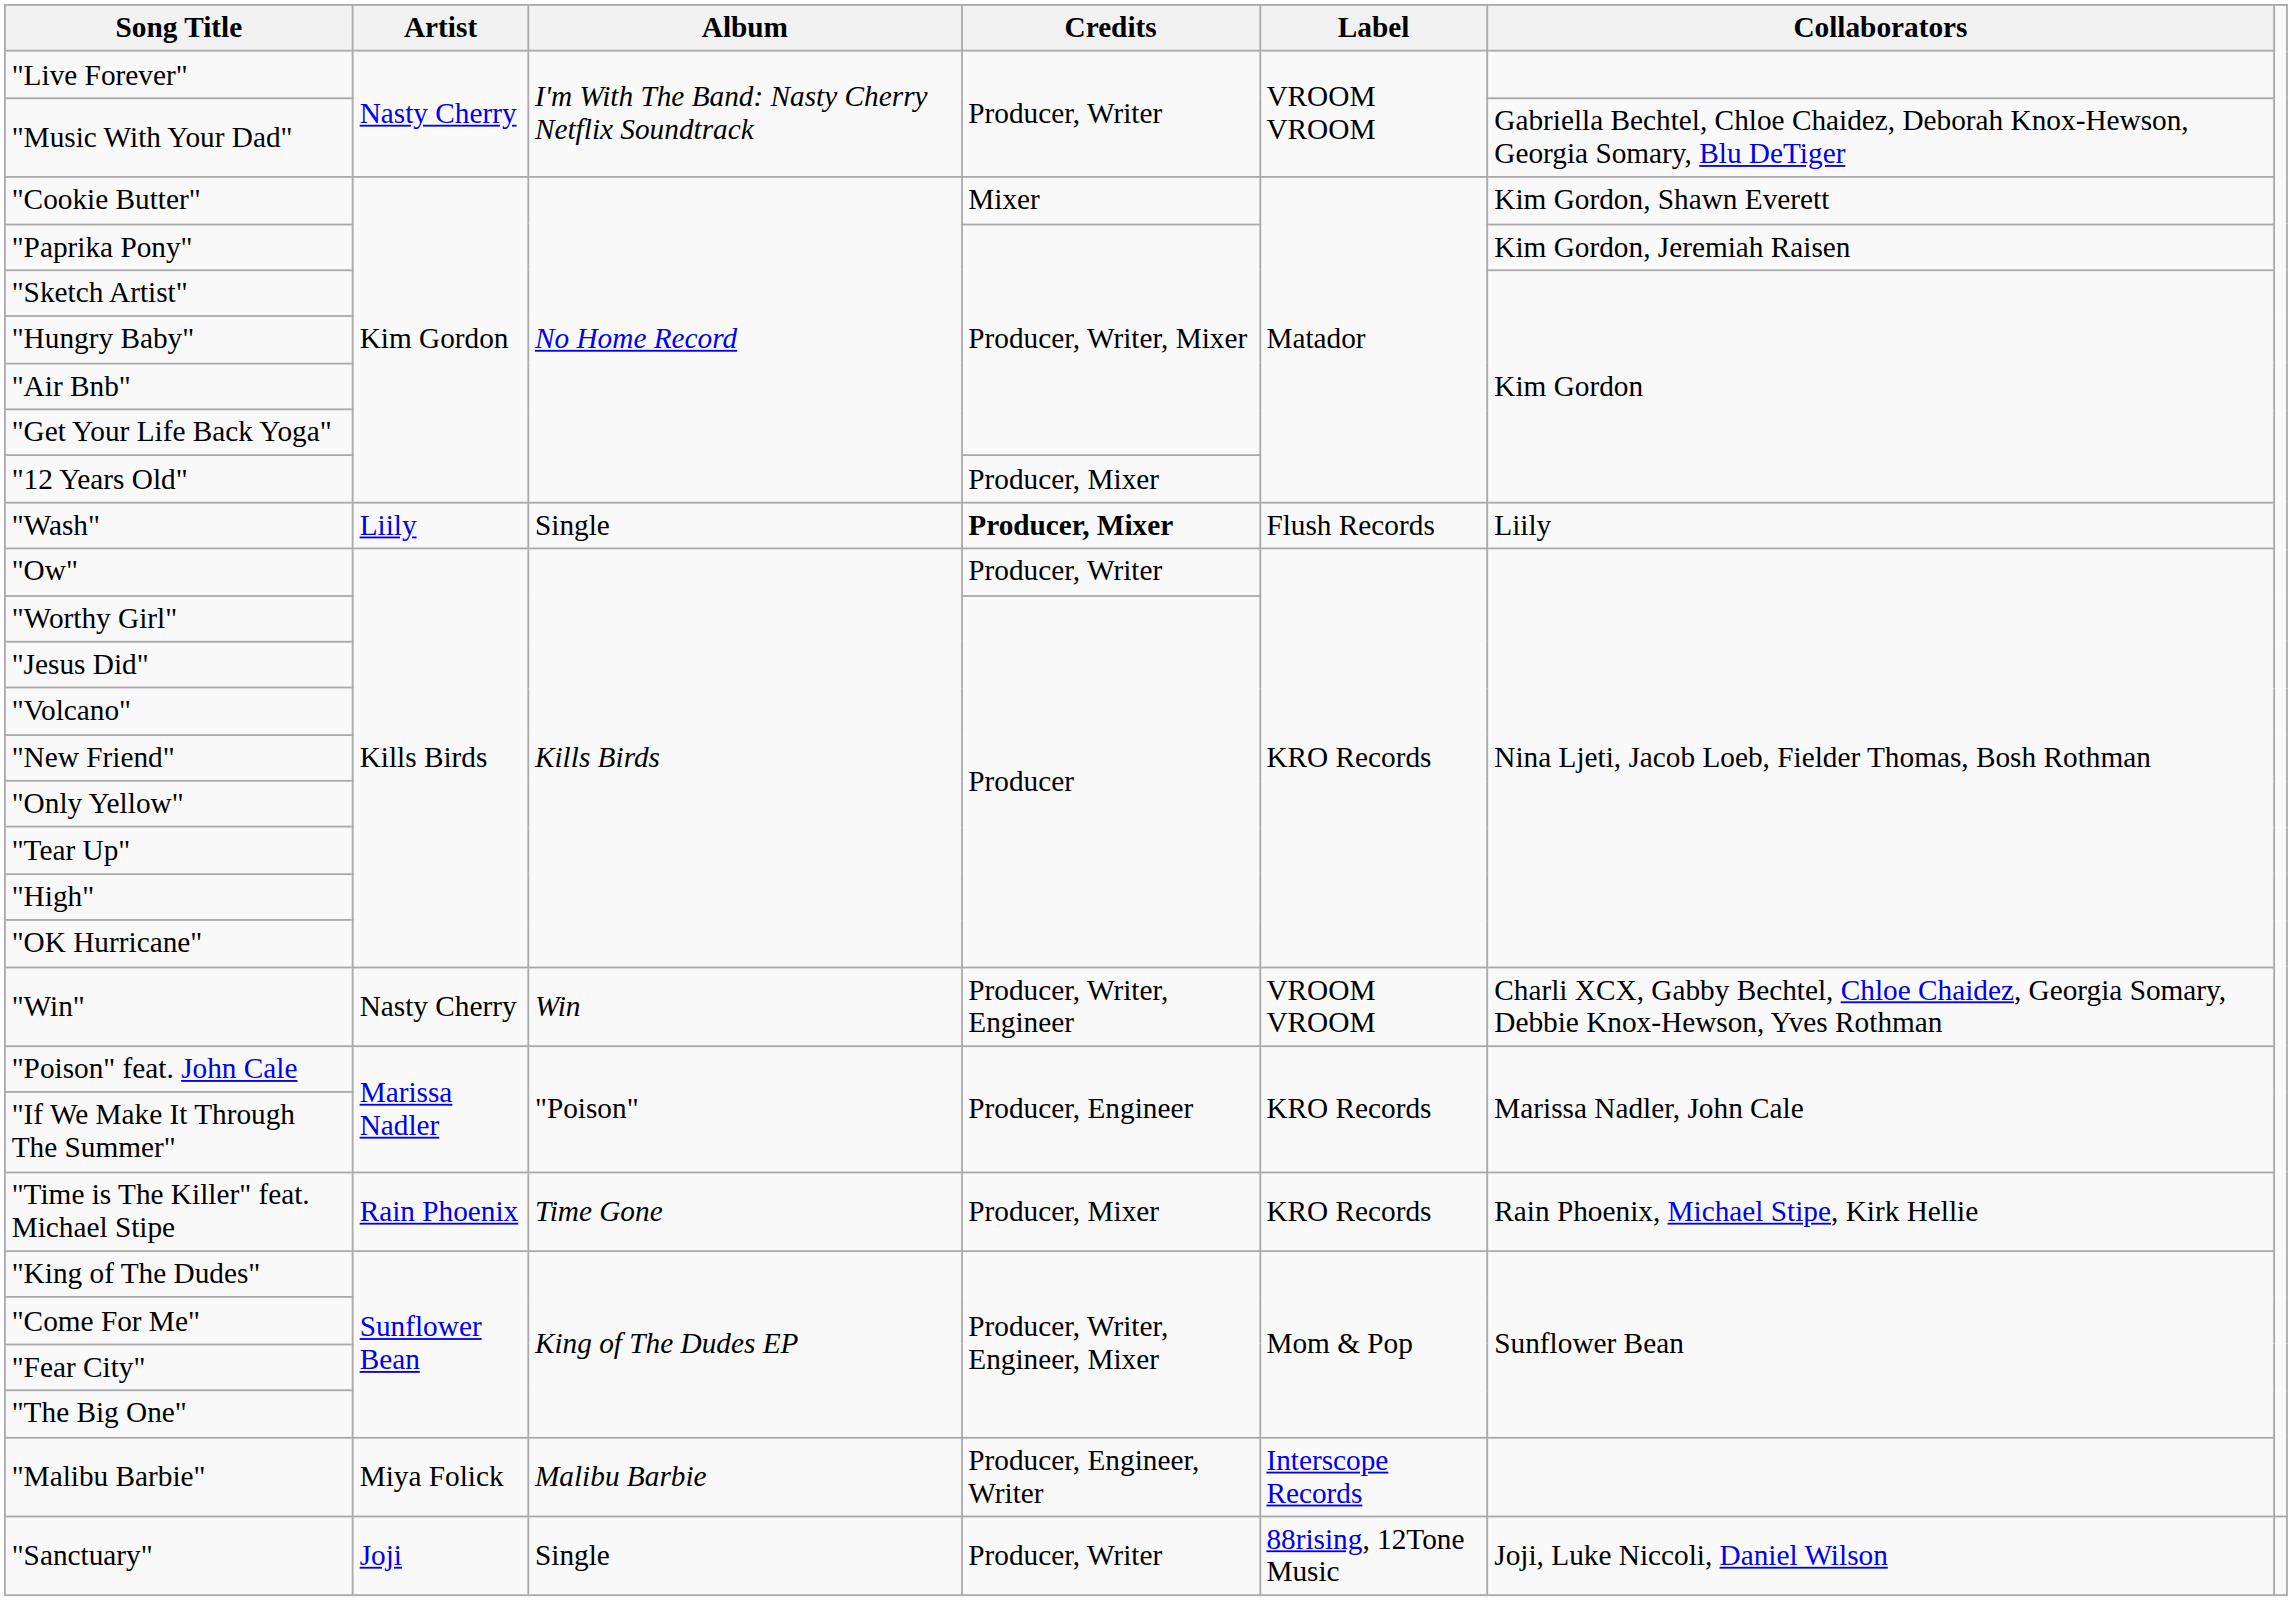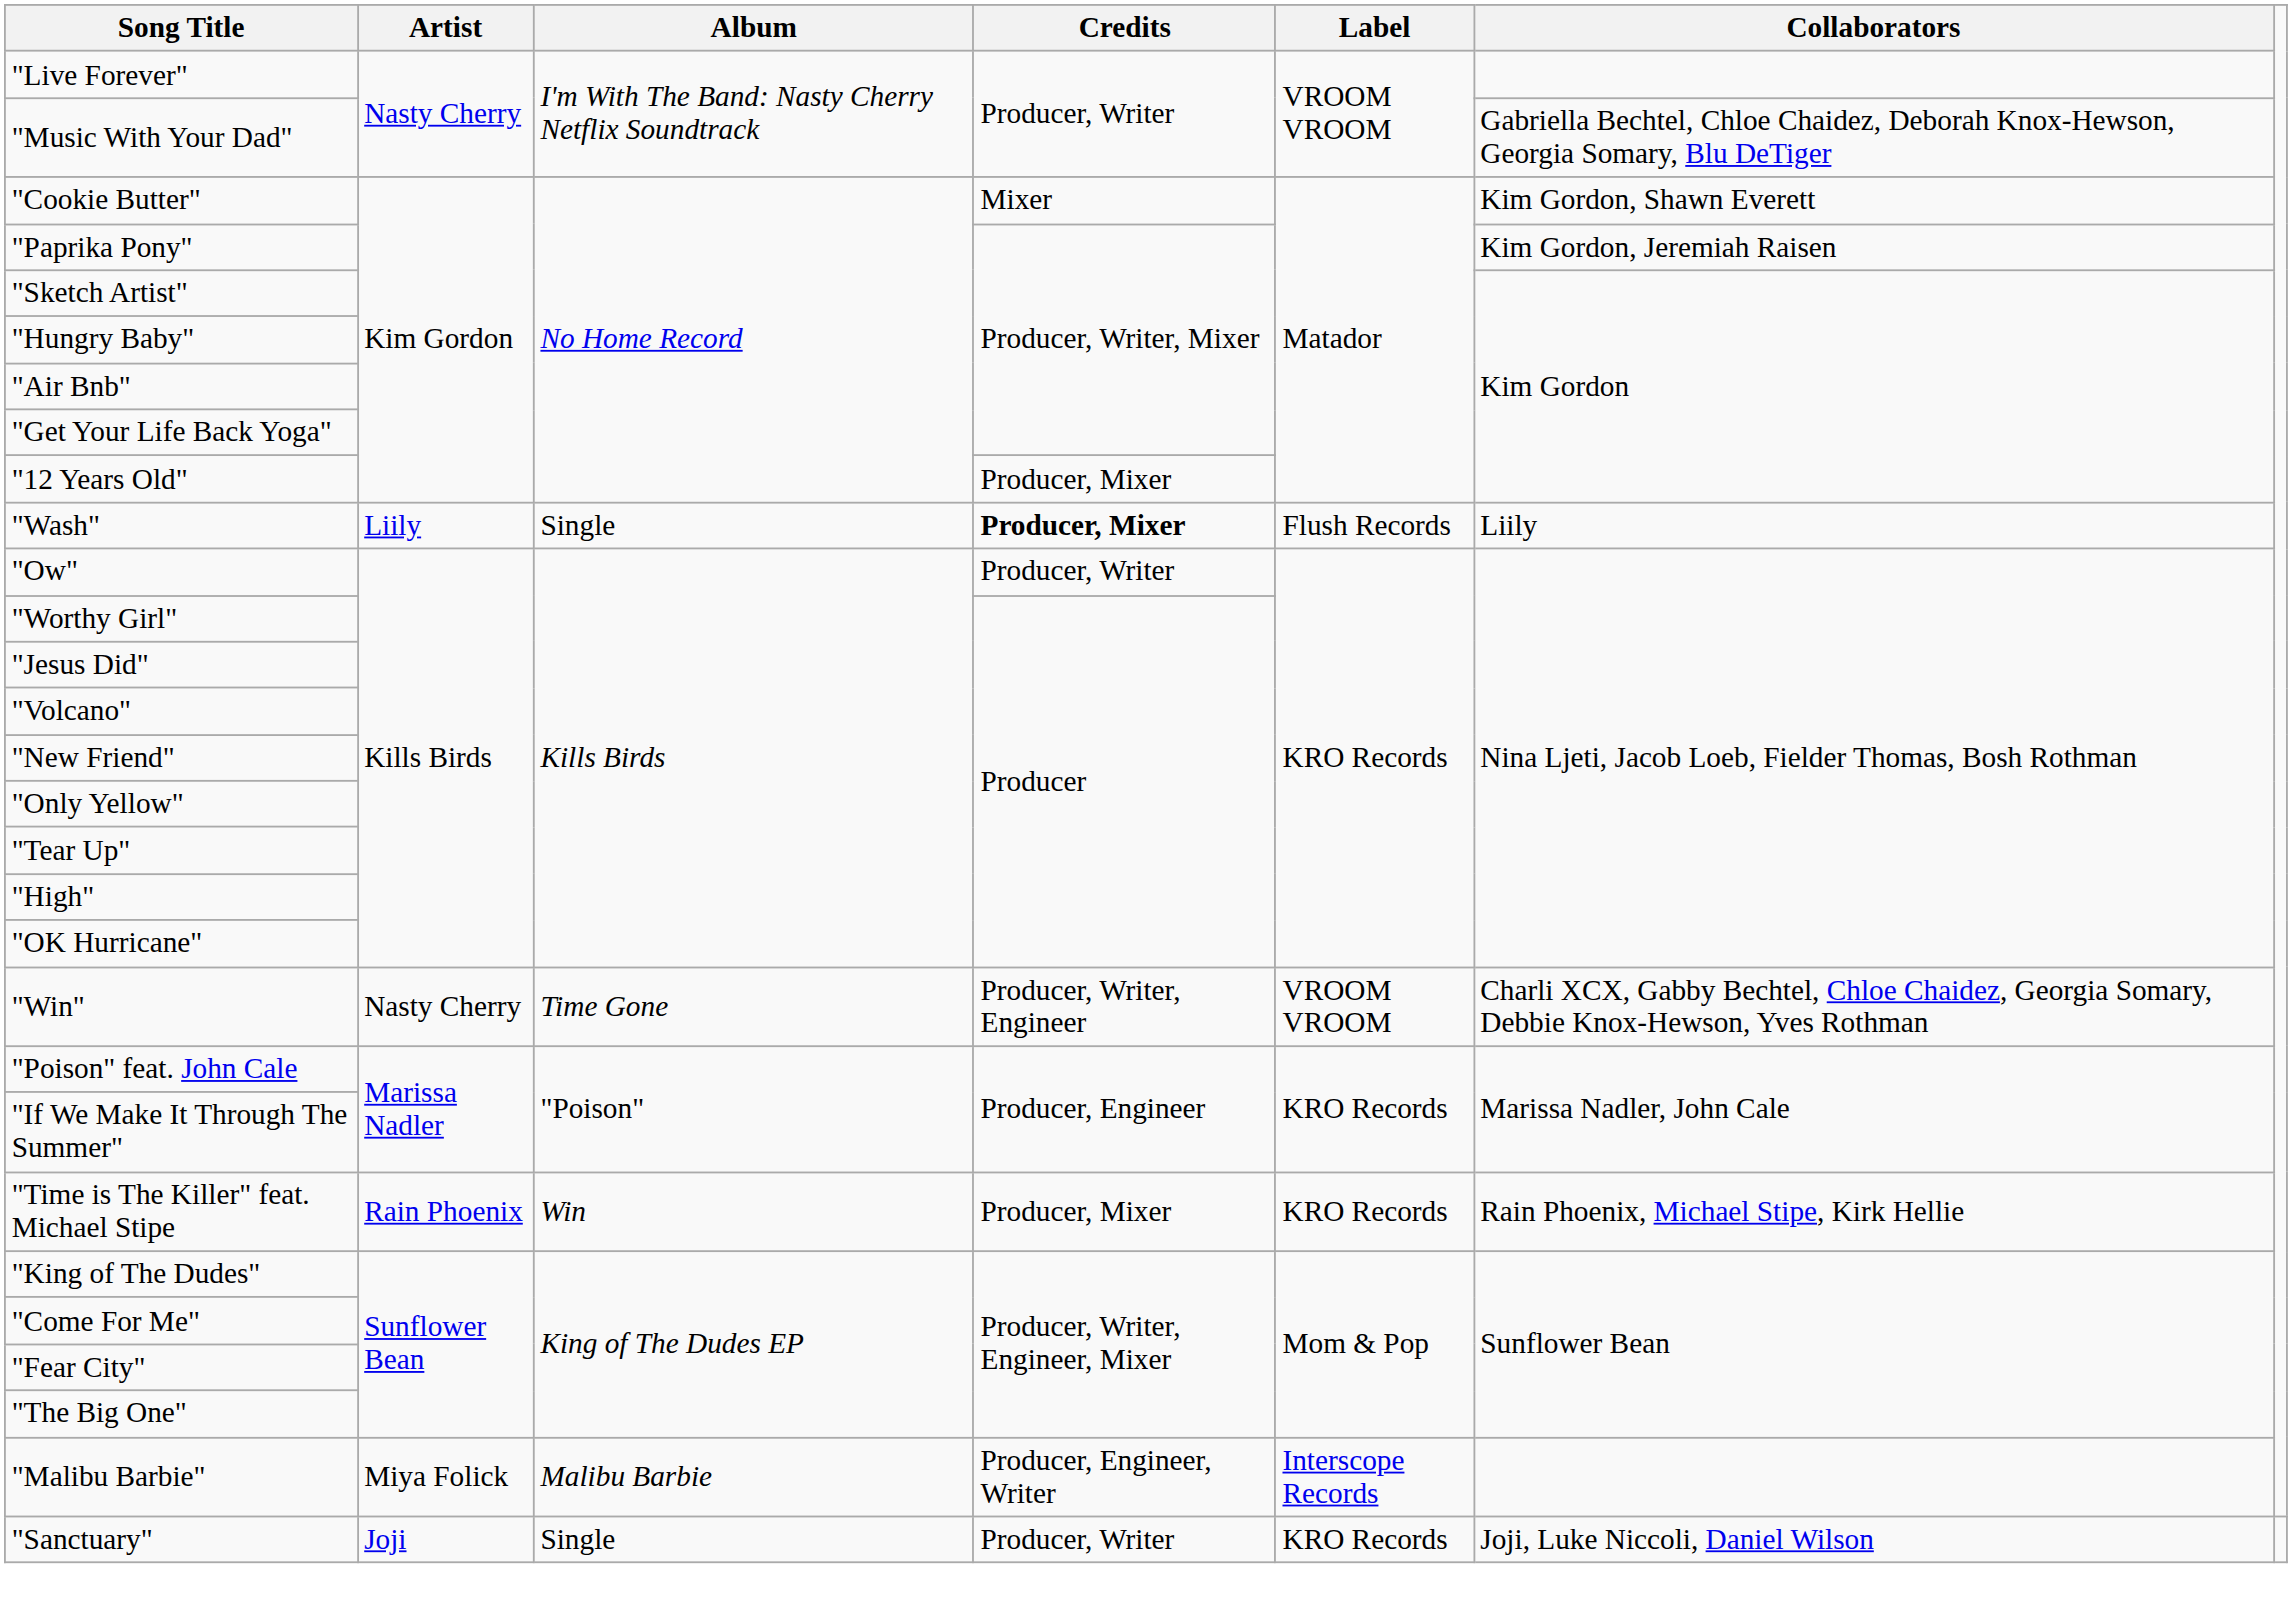"Win" | Album: Win -> Time Gone
"Time is The Killer" feat. Michael Stipe | Album: Time Gone -> Win
"Sanctuary" | Label: 88rising, 12Tone Music -> KRO Records
